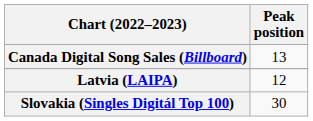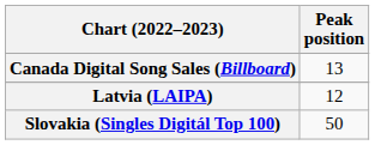Slovakia (Singles Digitál Top 100) | Peak position: 30 -> 50
